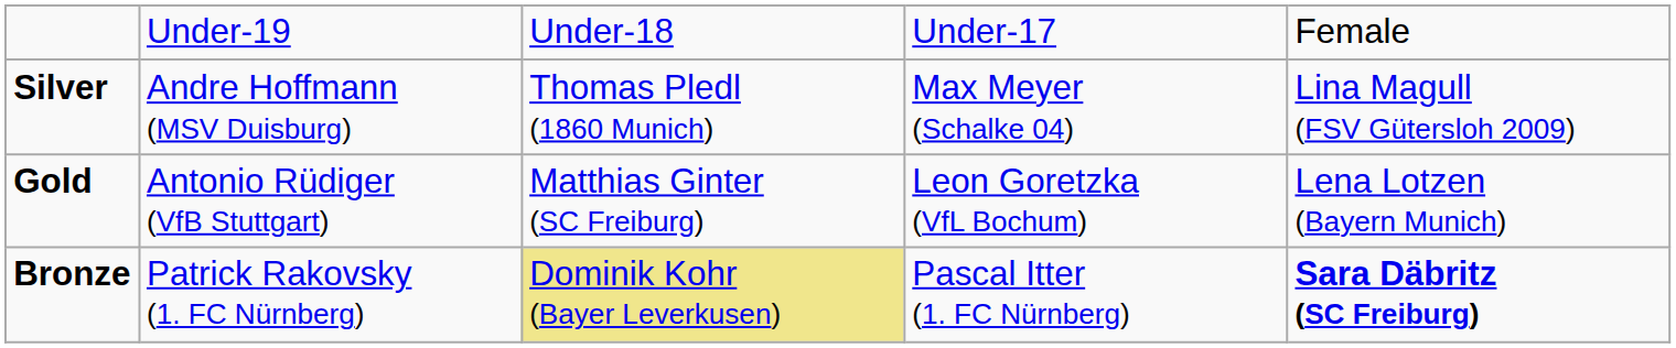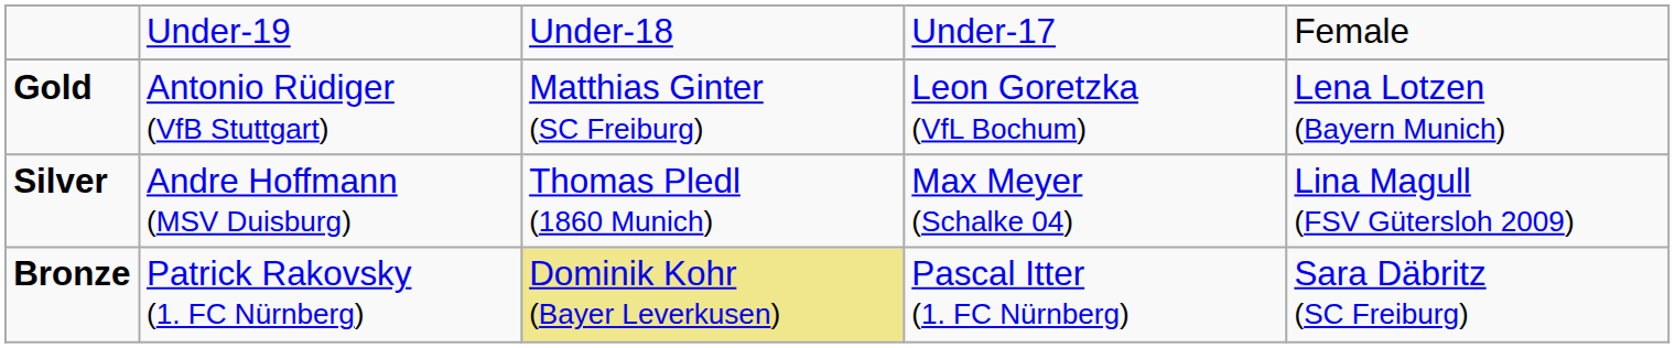rows swapped: Gold <-> Silver
Bronze | column 5: bold -> normal
